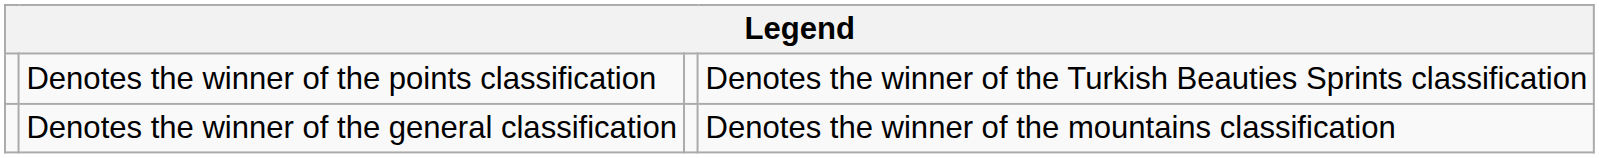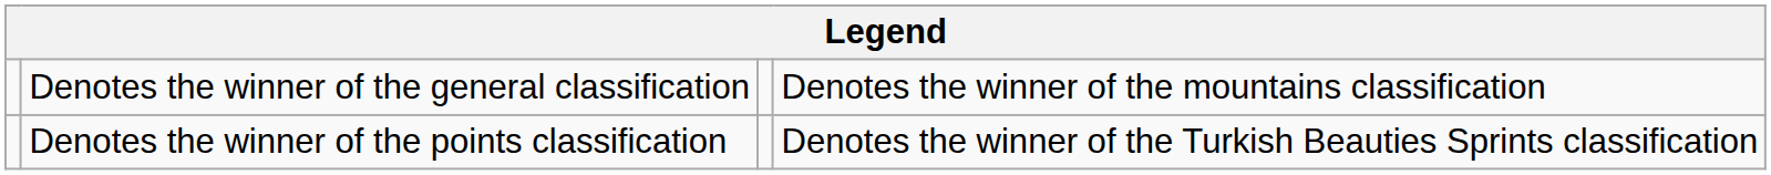rows swapped: Denotes the winner of the general classification <-> Denotes the winner of the points classification
